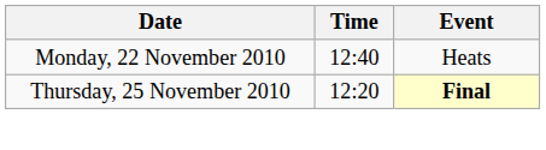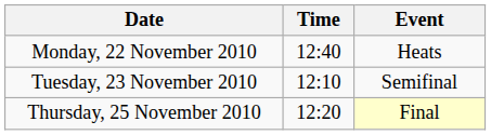+ row: Tuesday, 23 November 2010 | 12:10 | Semifinal
Thursday, 25 November 2010 | Event: bold -> normal
